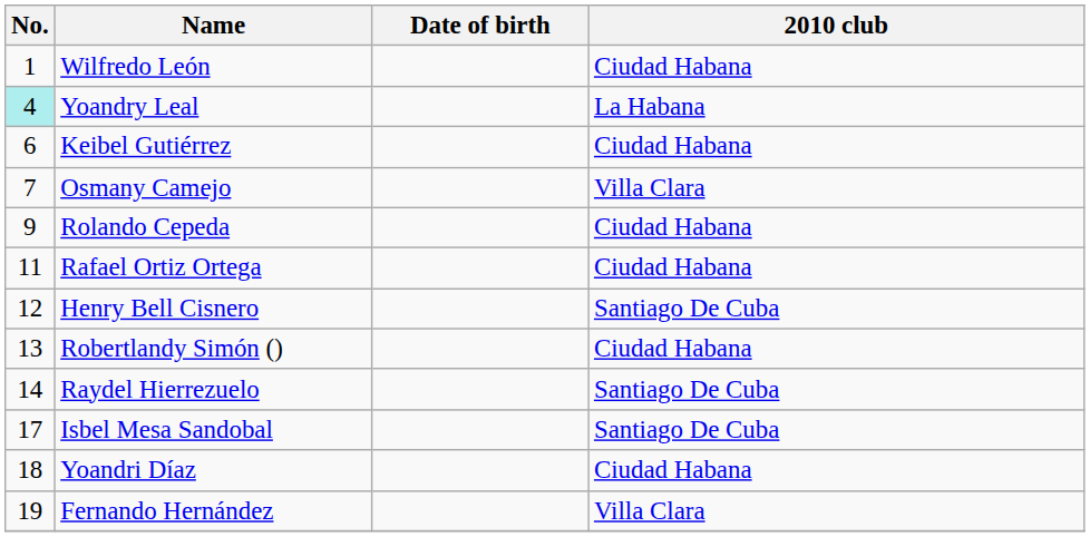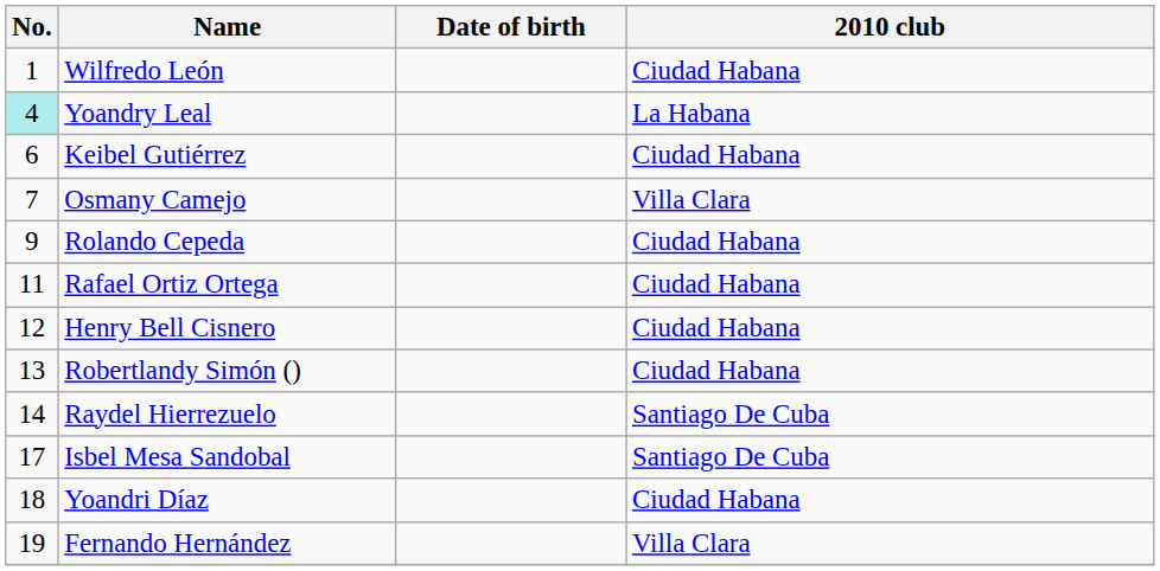Henry Bell Cisnero | 2010 club: Santiago De Cuba -> Ciudad Habana
